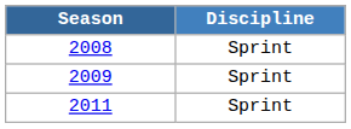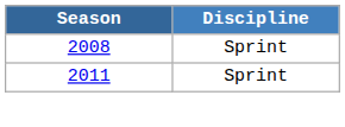- row: 2009 | Sprint
